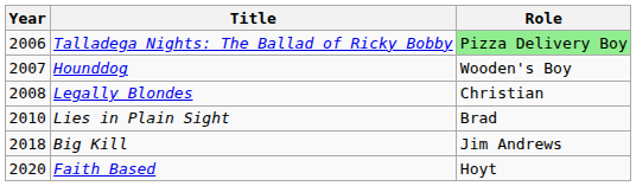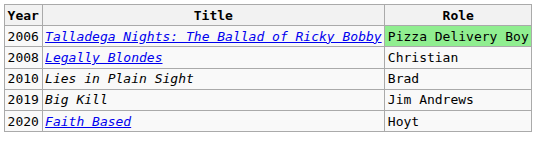- row: 2007 | Hounddog | Wooden's Boy
Big Kill | Year: 2018 -> 2019
